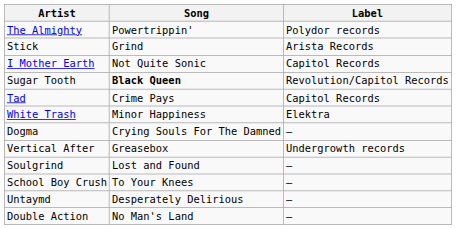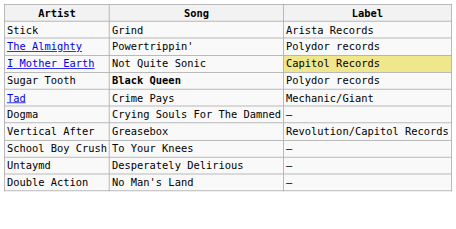rows swapped: Stick <-> The Almighty
I Mother Earth | Label: no background -> khaki background
Sugar Tooth | Label: Revolution/Capitol Records -> Polydor records
Tad | Label: Capitol Records -> Mechanic/Giant
- row: White Trash | Minor Happiness | Elektra
Vertical After | Label: Undergrowth records -> Revolution/Capitol Records
- row: Soulgrind | Lost and Found | –
